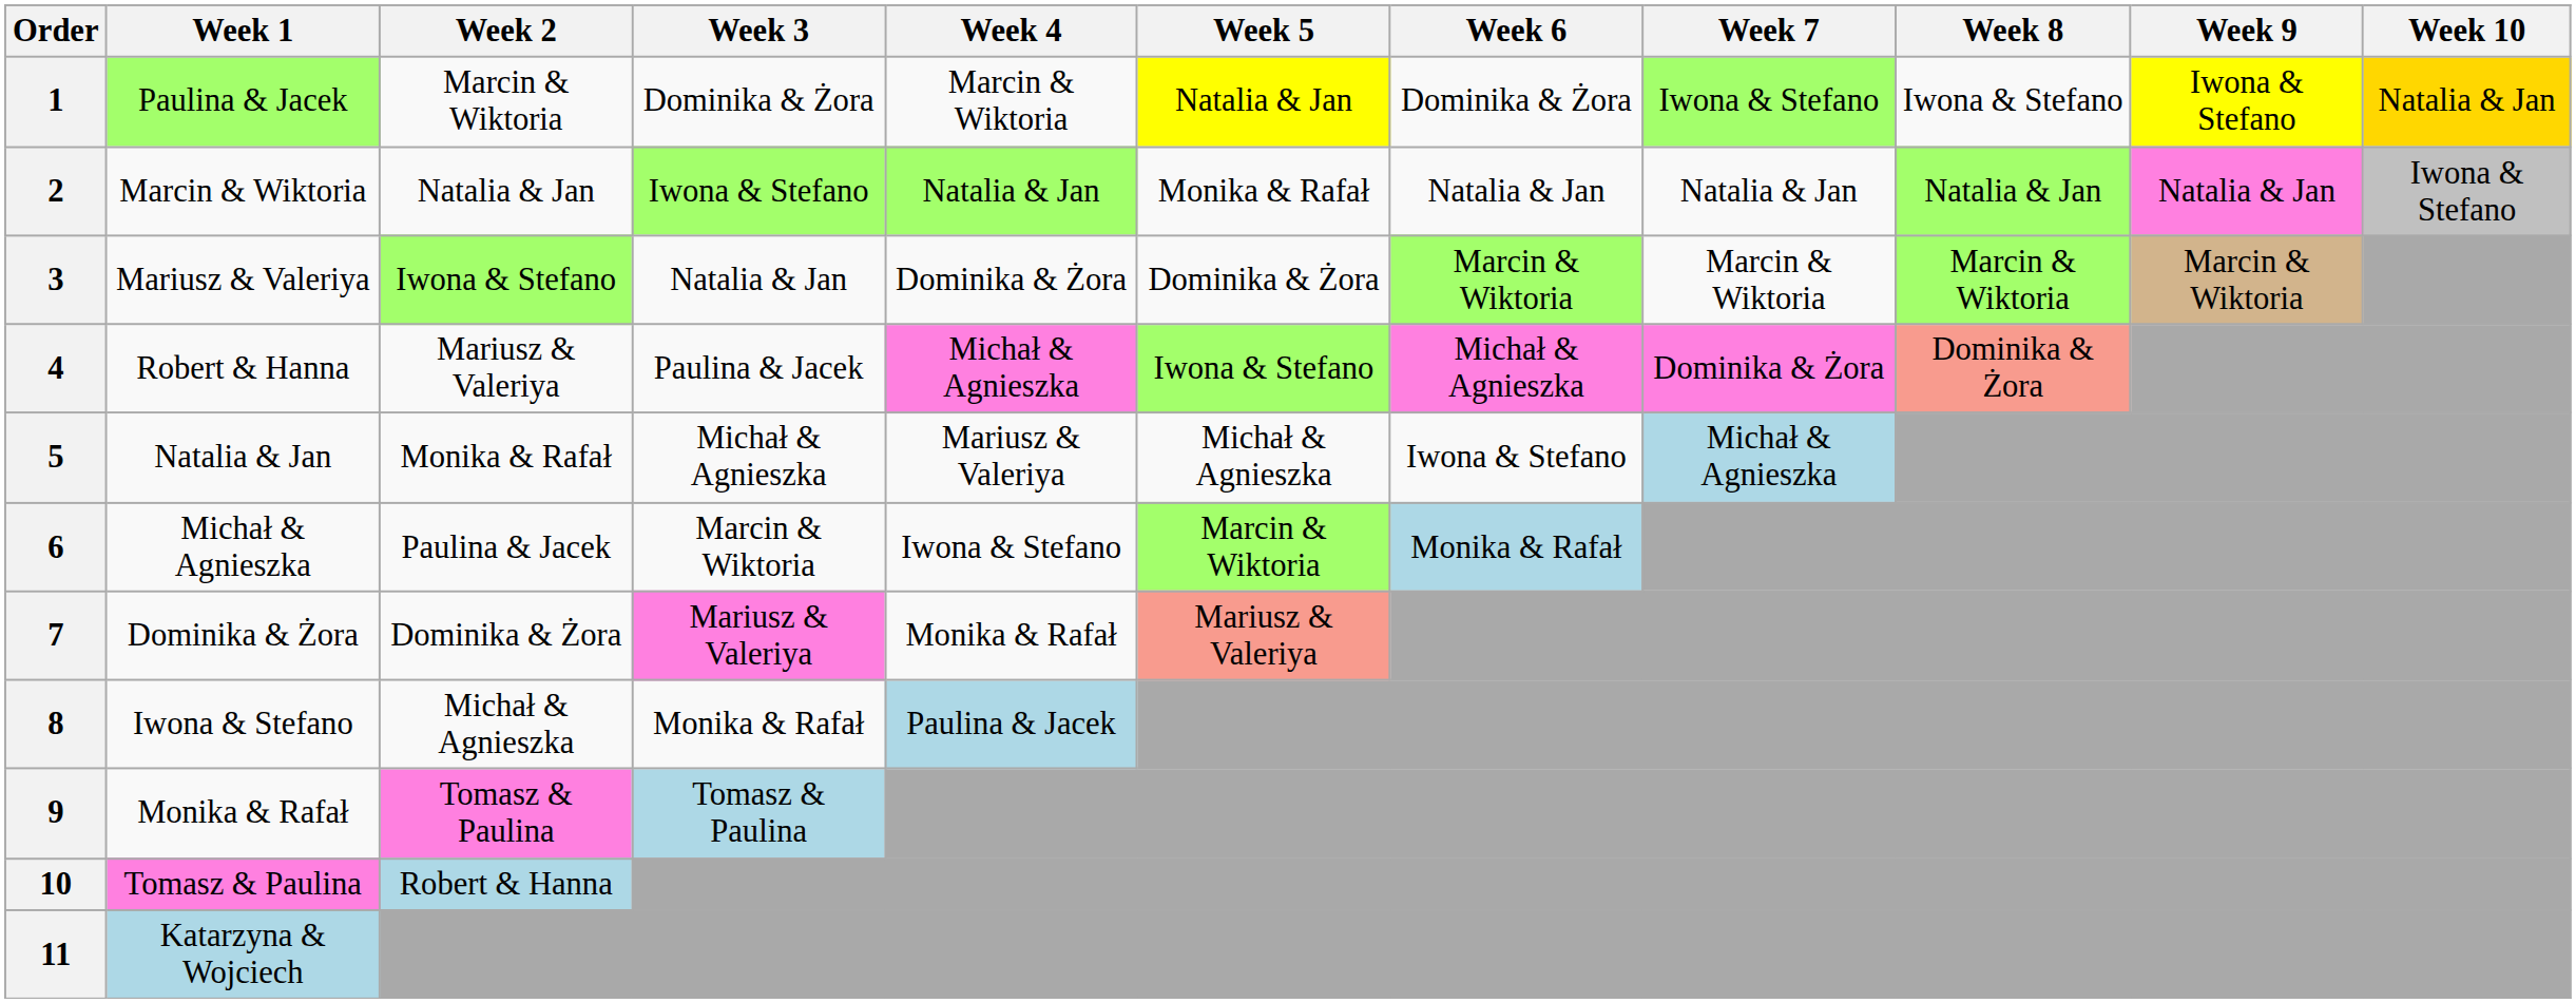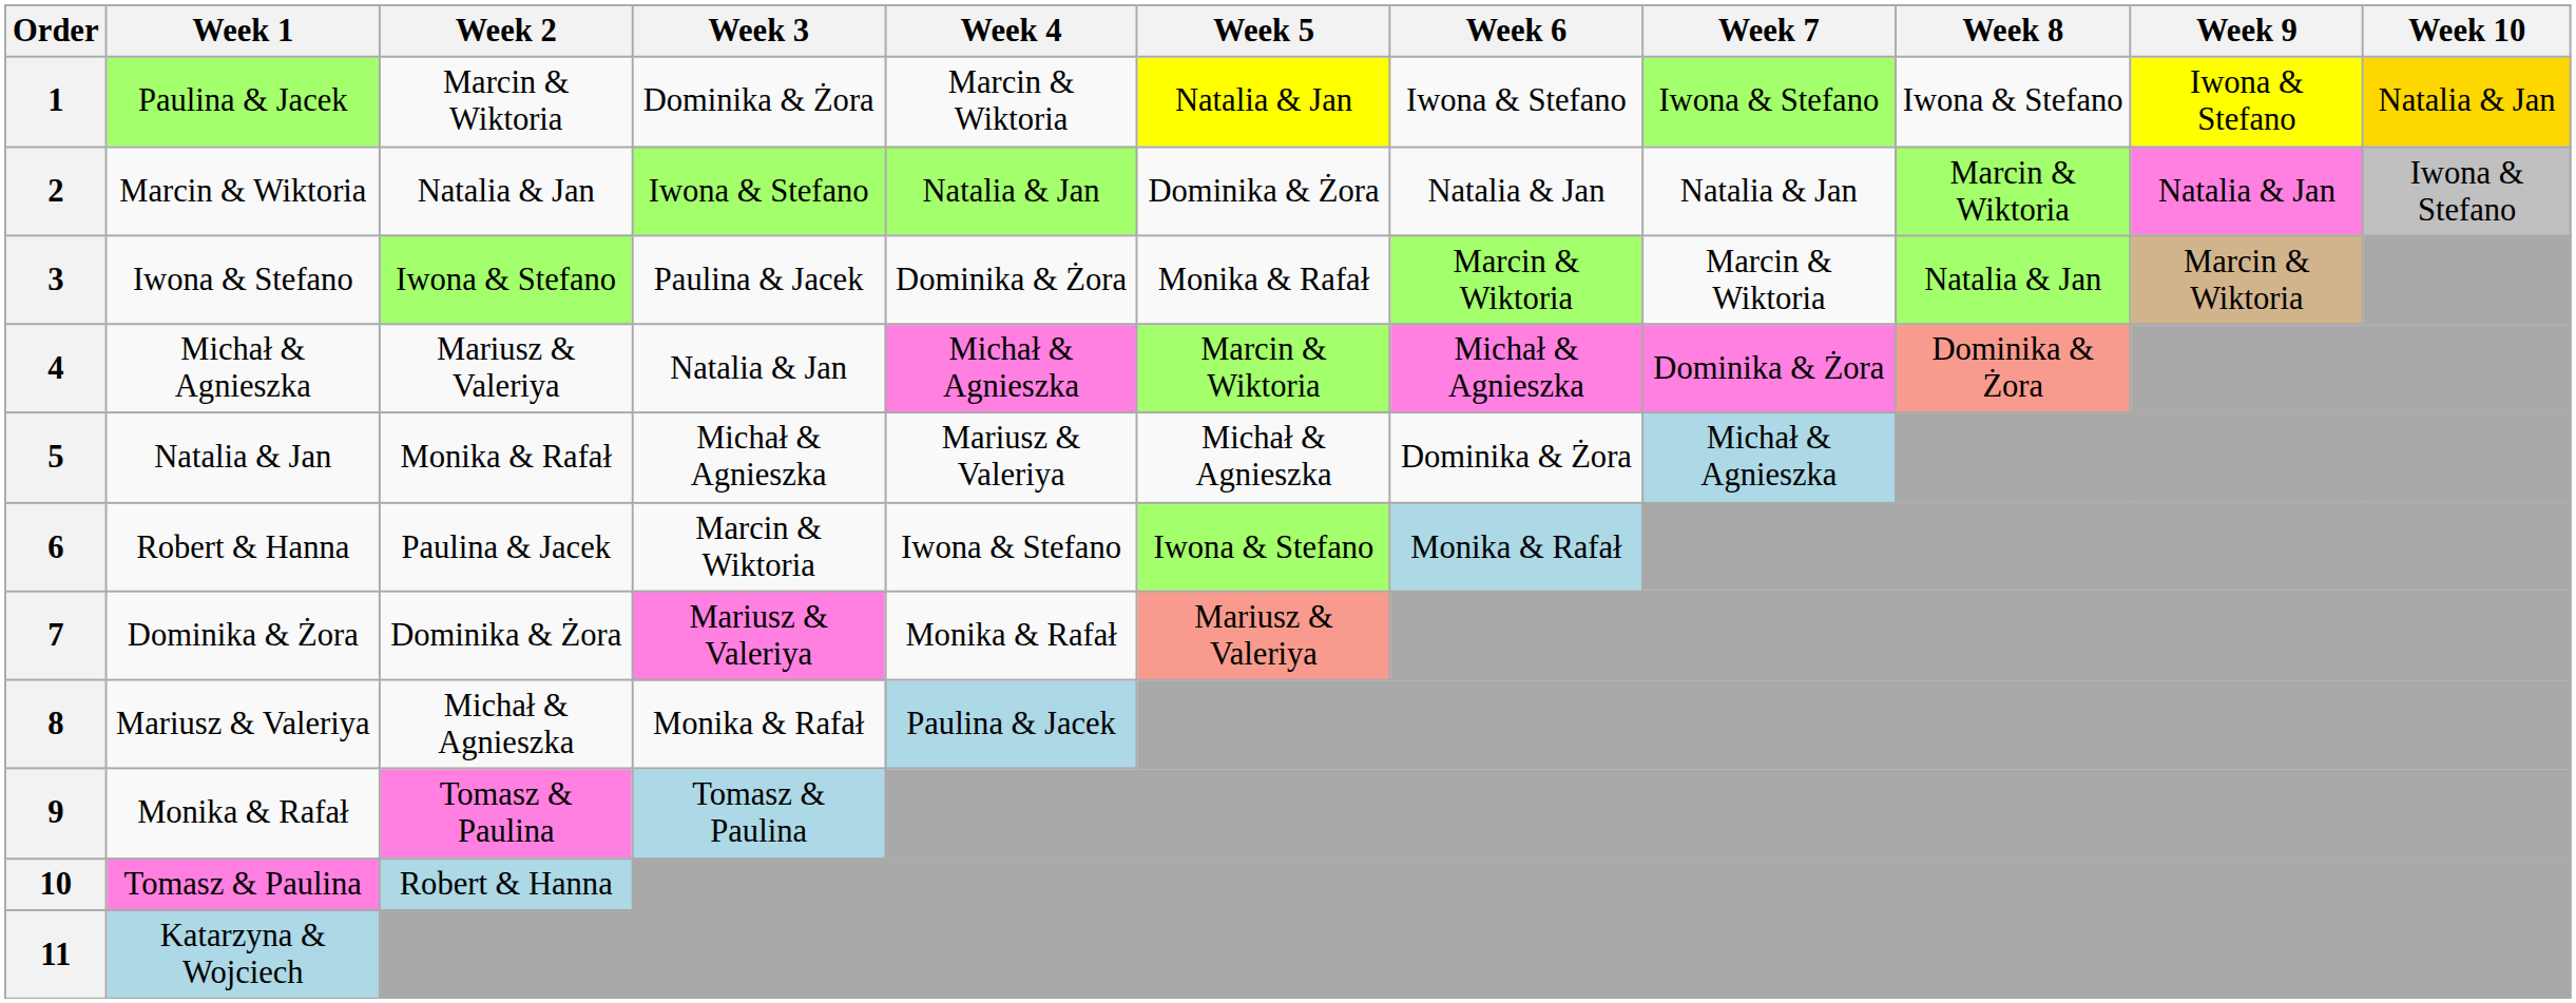1 | Week 6: Dominika & Żora -> Iwona & Stefano
2 | Week 5: Monika & Rafał -> Dominika & Żora
2 | Week 8: Natalia & Jan -> Marcin & Wiktoria
3 | Week 1: Mariusz & Valeriya -> Iwona & Stefano
3 | Week 3: Natalia & Jan -> Paulina & Jacek
3 | Week 5: Dominika & Żora -> Monika & Rafał
3 | Week 8: Marcin & Wiktoria -> Natalia & Jan
4 | Week 1: Robert & Hanna -> Michał & Agnieszka
4 | Week 3: Paulina & Jacek -> Natalia & Jan
4 | Week 5: Iwona & Stefano -> Marcin & Wiktoria
5 | Week 6: Iwona & Stefano -> Dominika & Żora
6 | Week 1: Michał & Agnieszka -> Robert & Hanna
6 | Week 5: Marcin & Wiktoria -> Iwona & Stefano
8 | Week 1: Iwona & Stefano -> Mariusz & Valeriya
